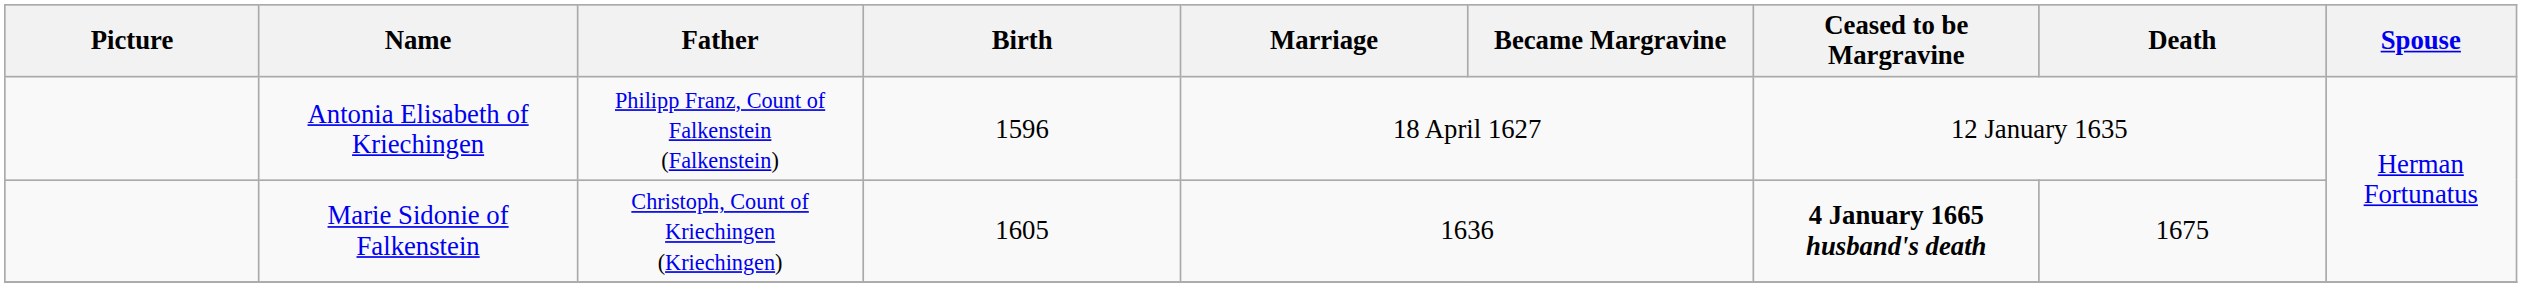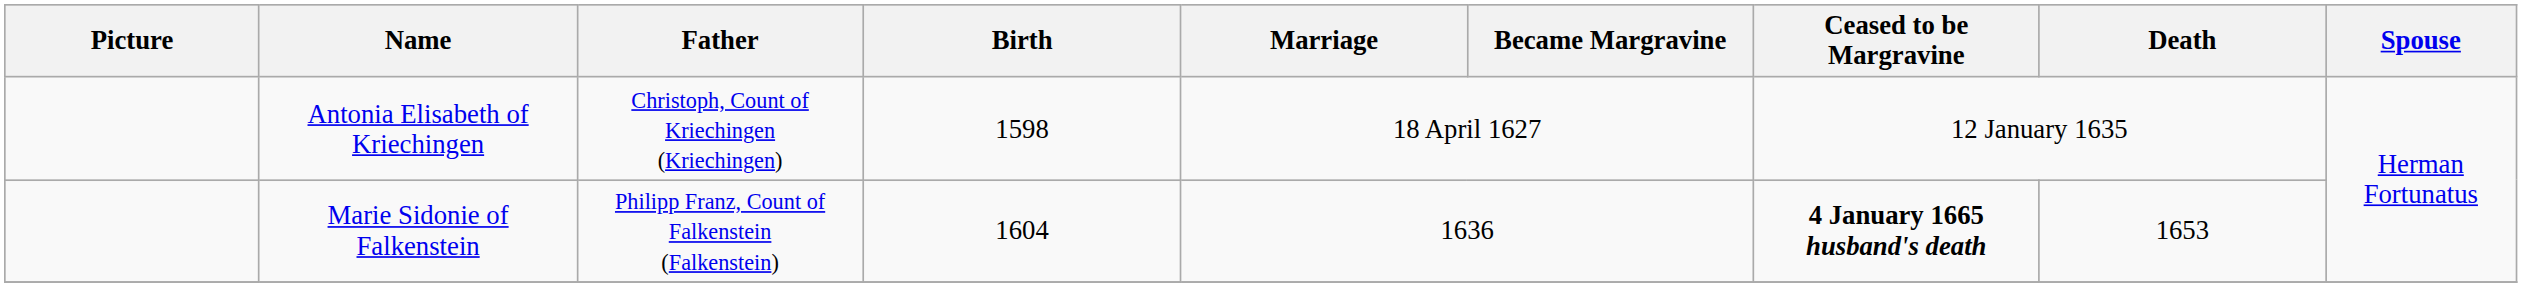Antonia Elisabeth of Kriechingen | Father: Philipp Franz, Count of Falkenstein (Falkenstein) -> Christoph, Count of Kriechingen (Kriechingen)
Antonia Elisabeth of Kriechingen | Birth: 1596 -> 1598
Marie Sidonie of Falkenstein | Father: Christoph, Count of Kriechingen (Kriechingen) -> Philipp Franz, Count of Falkenstein (Falkenstein)
Marie Sidonie of Falkenstein | Birth: 1605 -> 1604
Marie Sidonie of Falkenstein | Death: 1675 -> 1653
